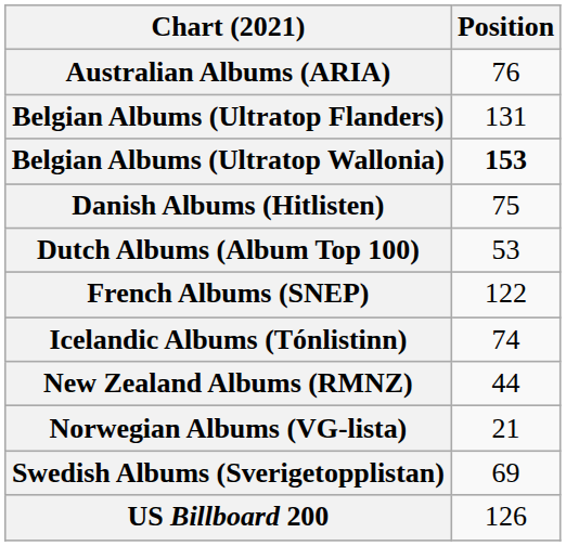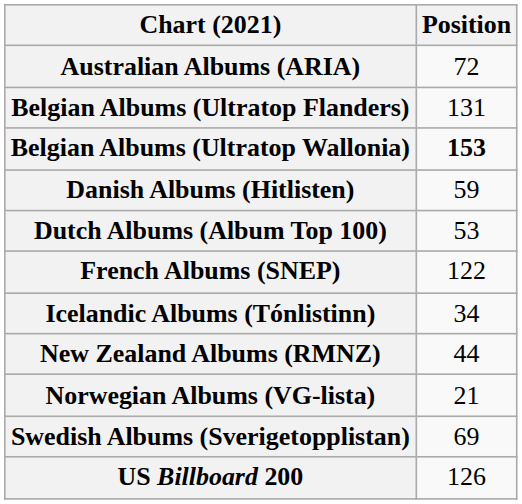Australian Albums (ARIA) | Position: 76 -> 72
Danish Albums (Hitlisten) | Position: 75 -> 59
Icelandic Albums (Tónlistinn) | Position: 74 -> 34
